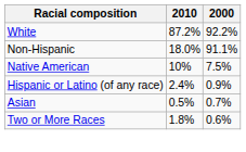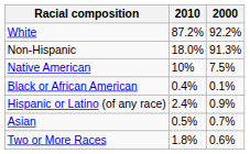Non-Hispanic | 2000: 91.1% -> 91.3%
+ row: Black or African American | 0.4% | 0.1%
